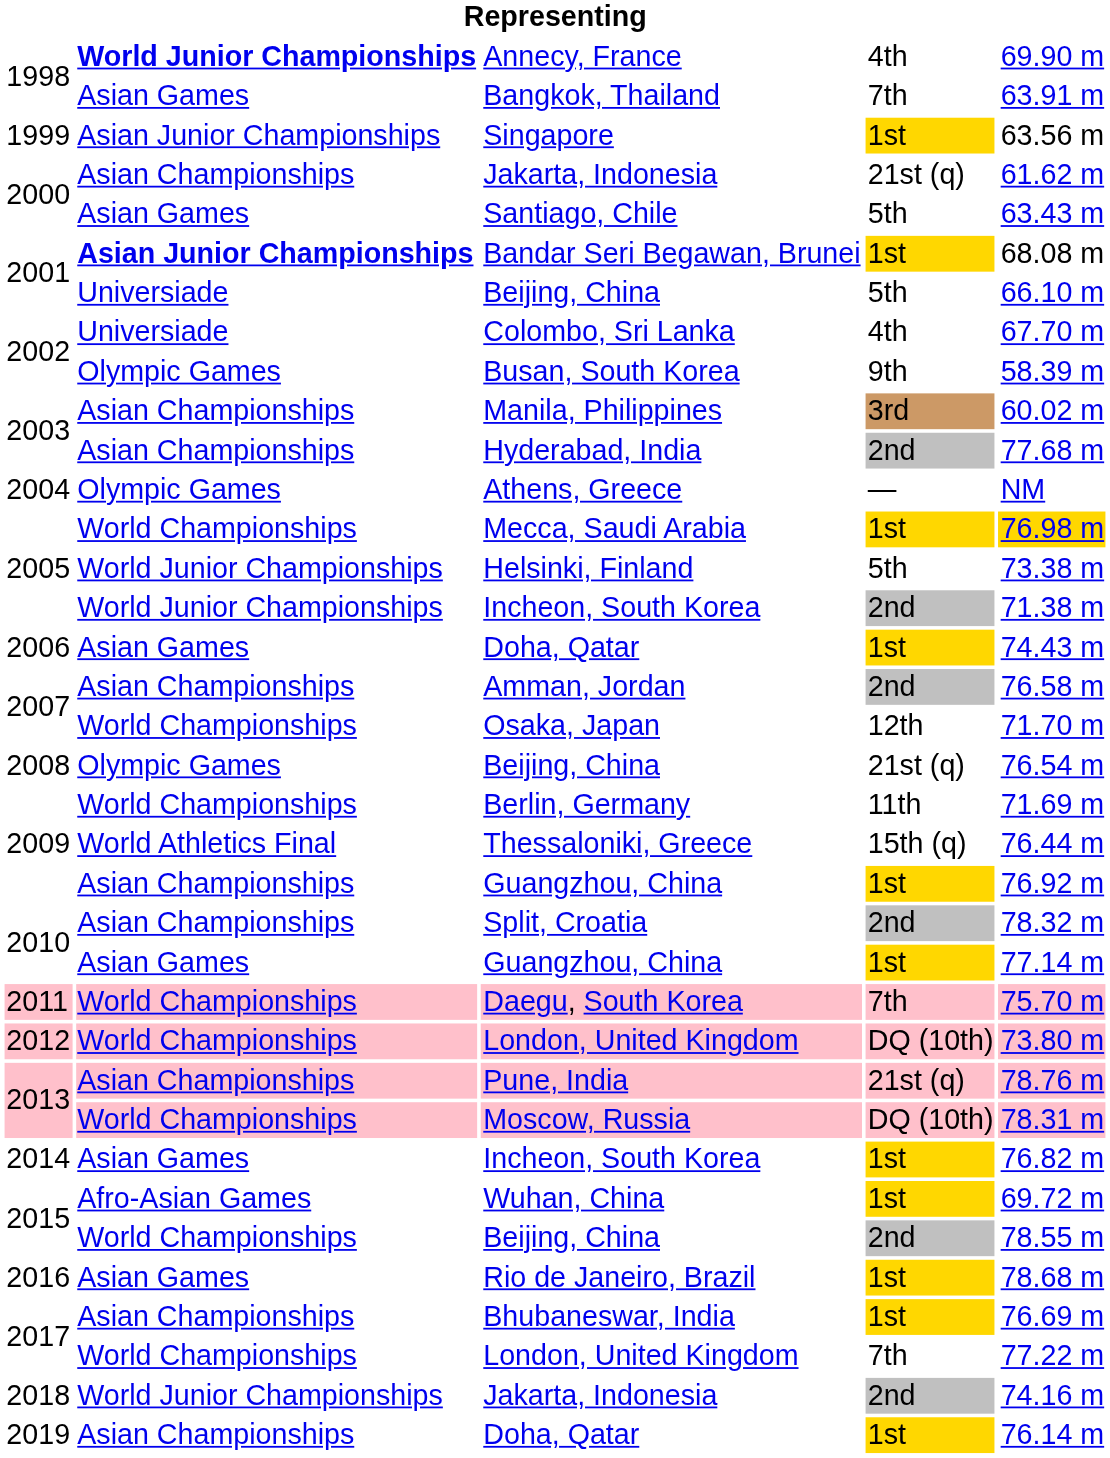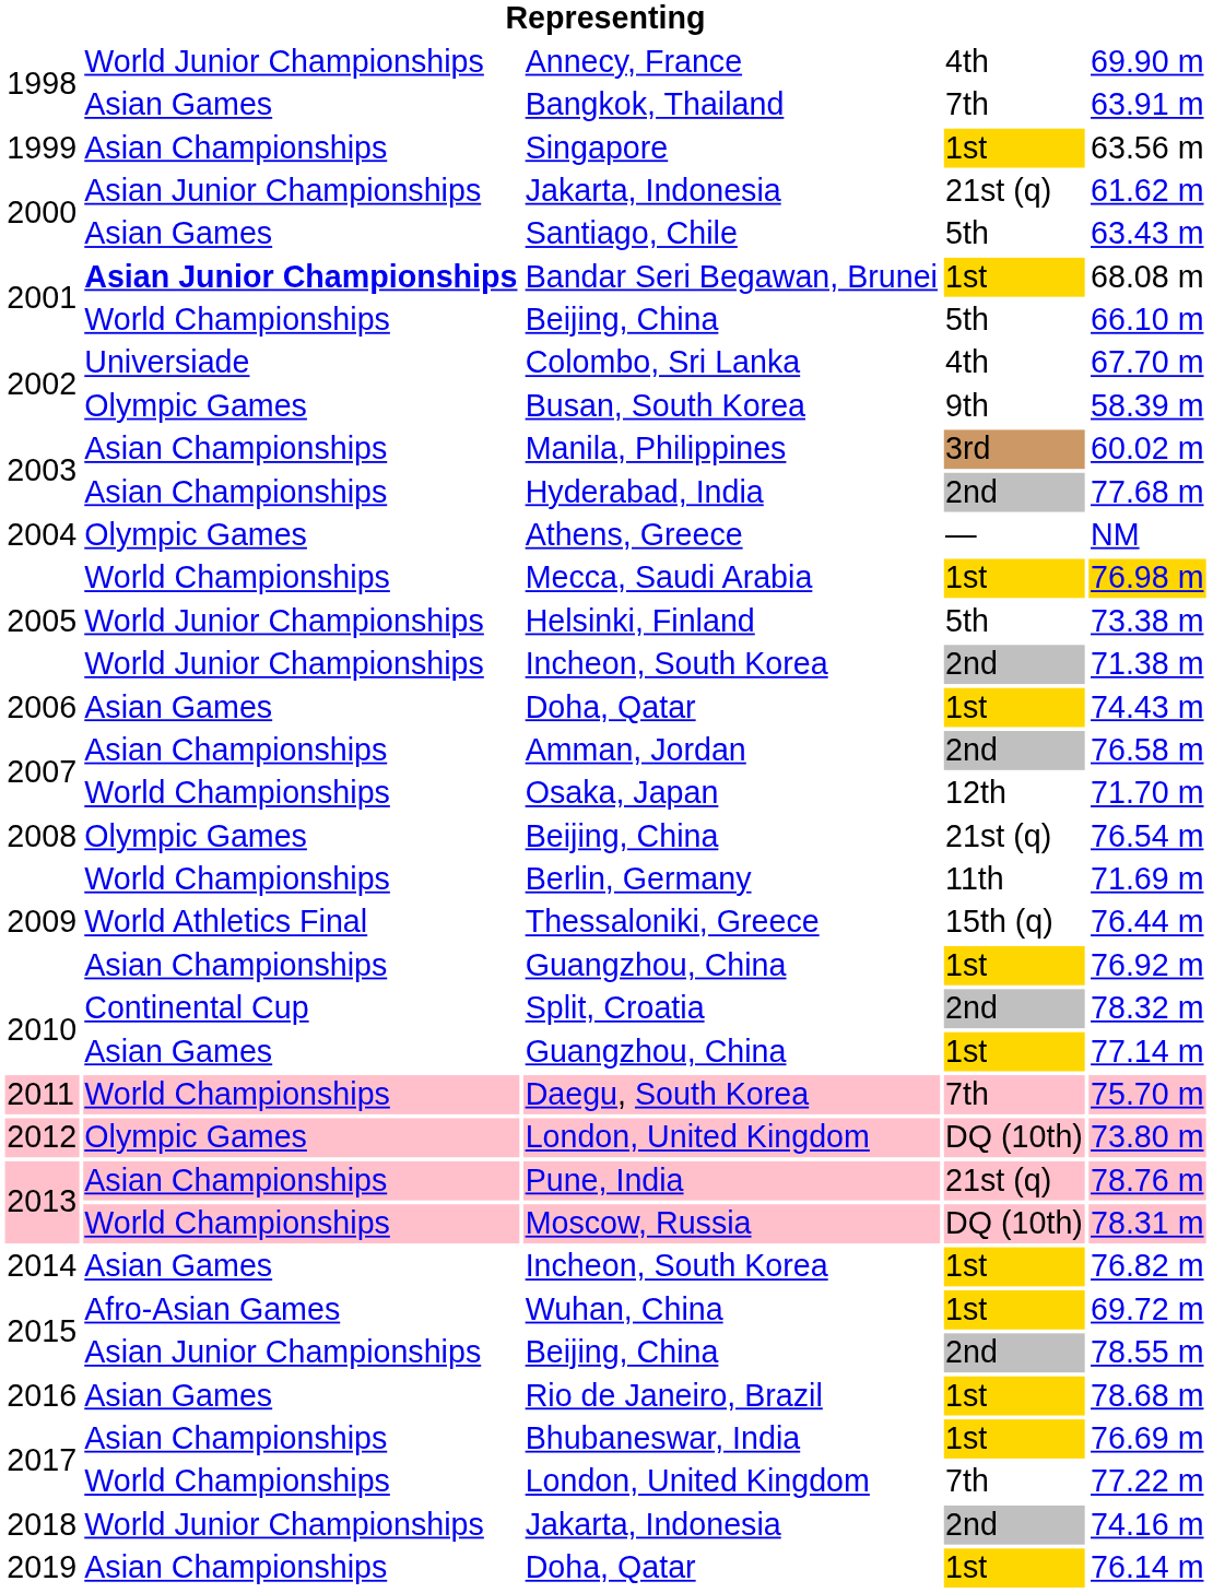Annecy, France | column 2: bold -> normal
Singapore | column 2: Asian Junior Championships -> Asian Championships
2000 / Jakarta, Indonesia | column 2: Asian Championships -> Asian Junior Championships
2001 / Beijing, China | column 2: Universiade -> World Championships
Split, Croatia | column 2: Asian Championships -> Continental Cup
2012 / London, United Kingdom | column 2: World Championships -> Olympic Games
2015 / Beijing, China | column 2: World Championships -> Asian Junior Championships
